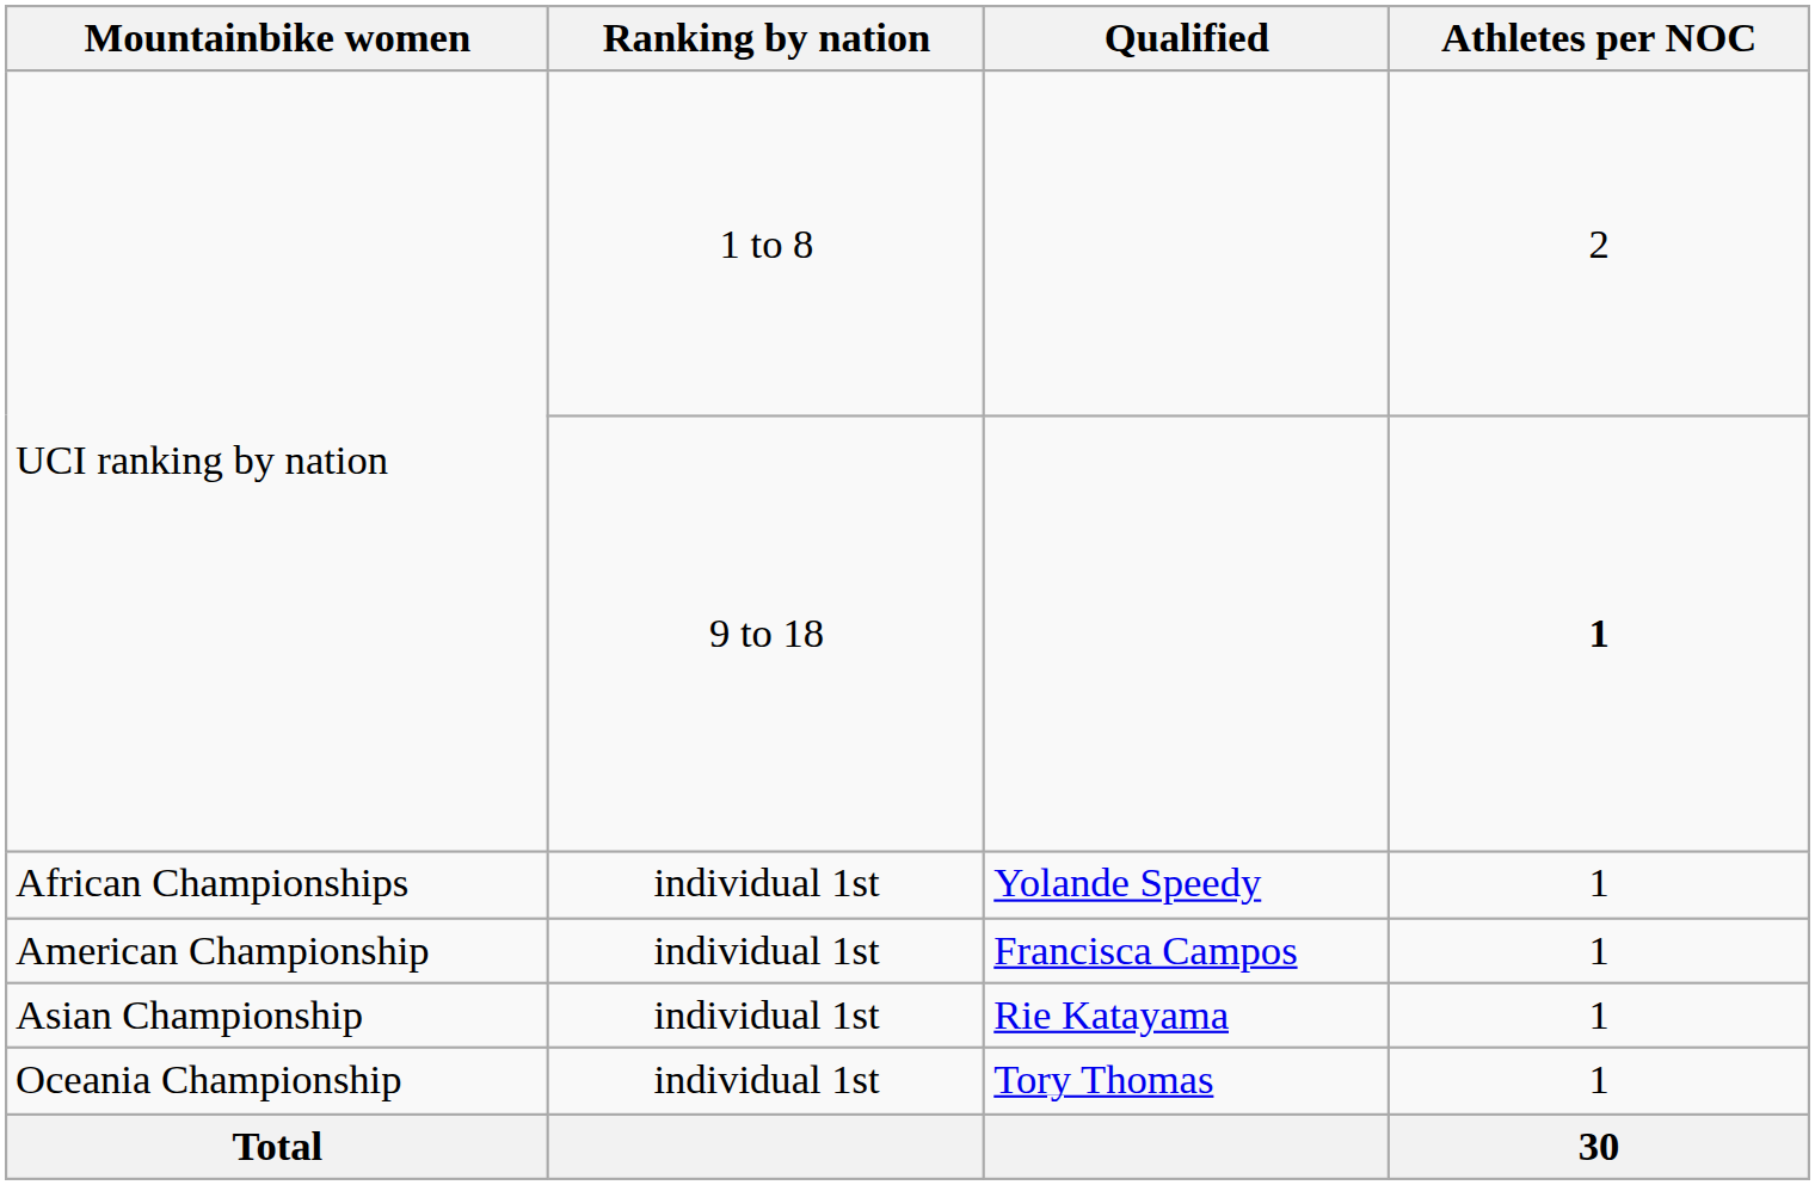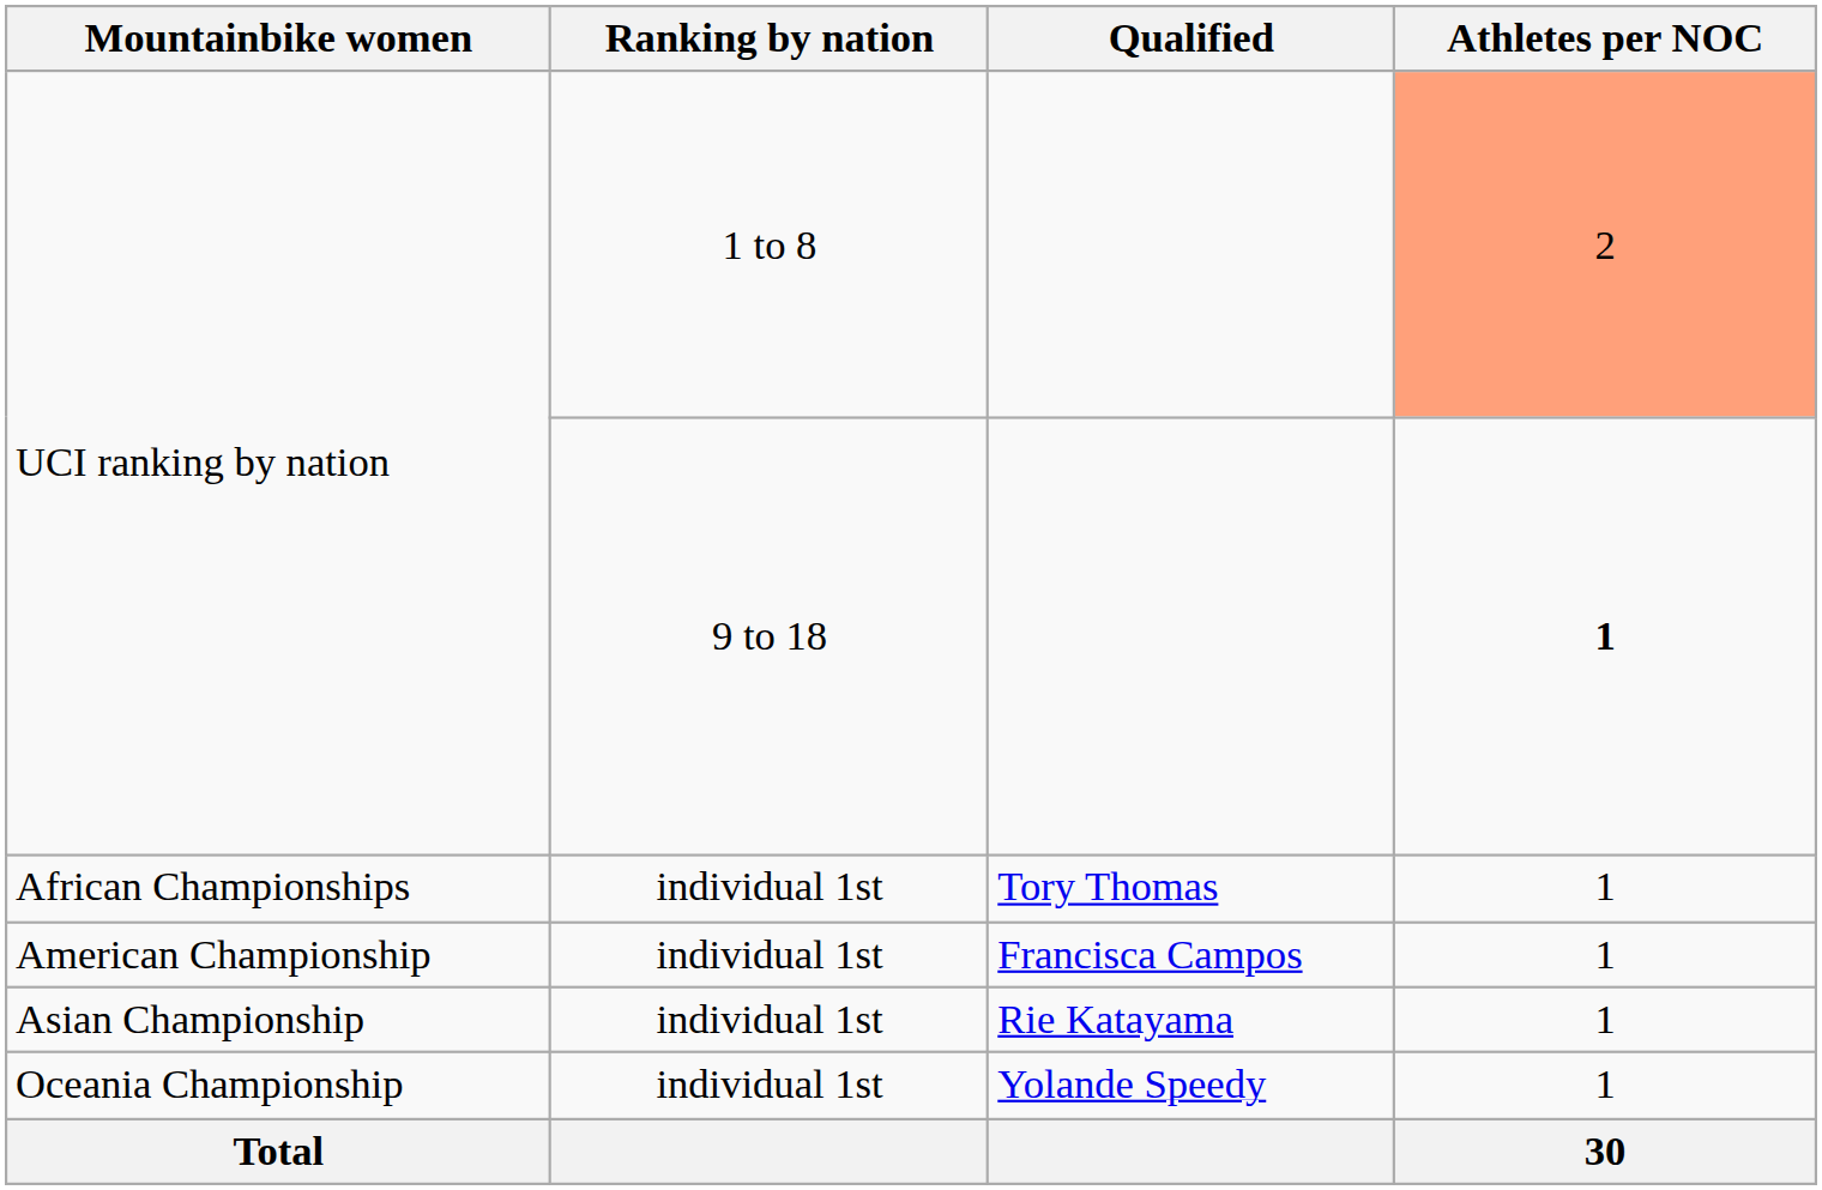UCI ranking by nation / 1 to 8 | Athletes per NOC: no background -> lightsalmon background
African Championships | Qualified: Yolande Speedy -> Tory Thomas
Oceania Championship | Qualified: Tory Thomas -> Yolande Speedy
